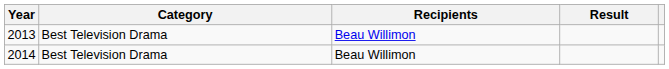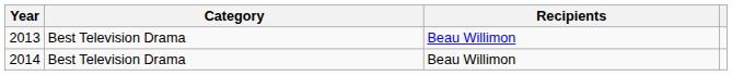- column: Result
